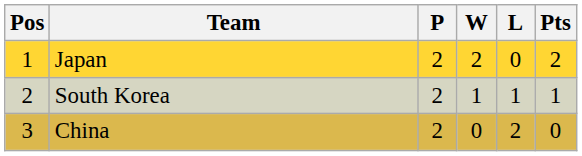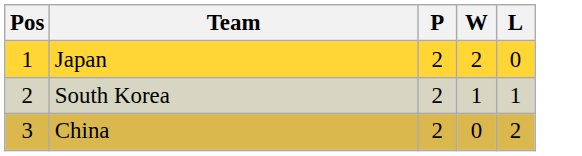- column: Pts | 2 | 1 | 0
